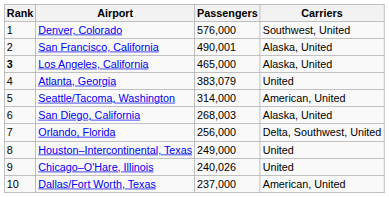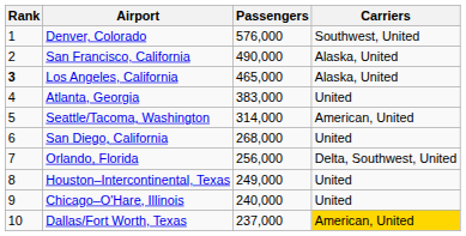San Francisco, California | Passengers: 490,001 -> 490,000
Atlanta, Georgia | Passengers: 383,079 -> 383,000
San Diego, California | Passengers: 268,003 -> 268,000
San Diego, California | Carriers: Alaska, United -> United
Chicago–O'Hare, Illinois | Passengers: 240,026 -> 240,000
Dallas/Fort Worth, Texas | Carriers: no background -> gold background
